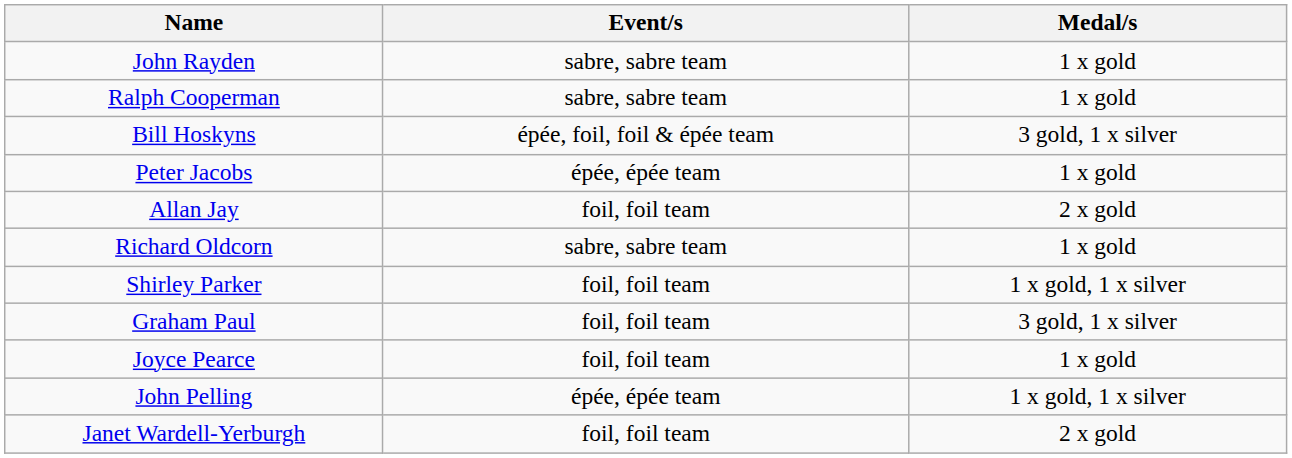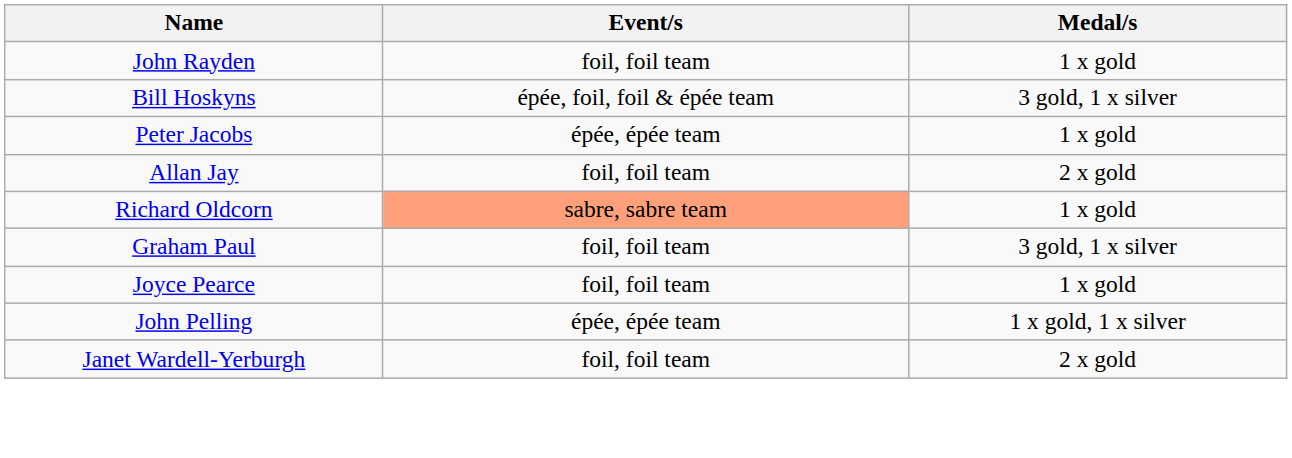John Rayden | Event/s: sabre, sabre team -> foil, foil team
- row: Ralph Cooperman | sabre, sabre team | 1 x gold
Richard Oldcorn | Event/s: no background -> lightsalmon background
- row: Shirley Parker | foil, foil team | 1 x gold, 1 x silver
